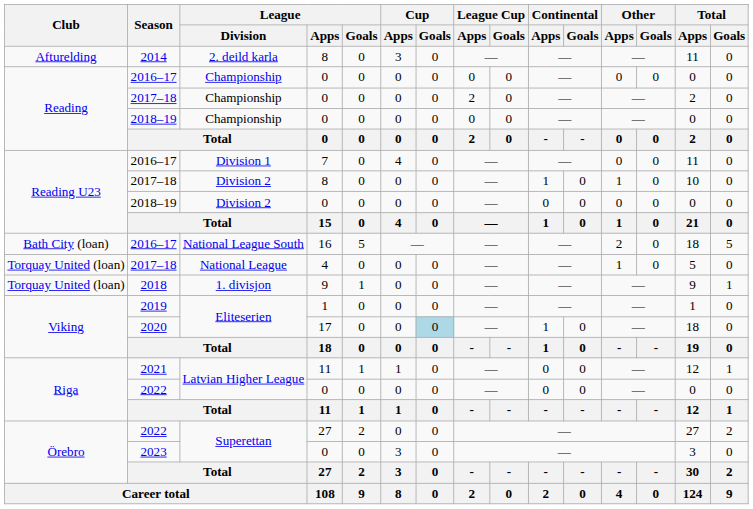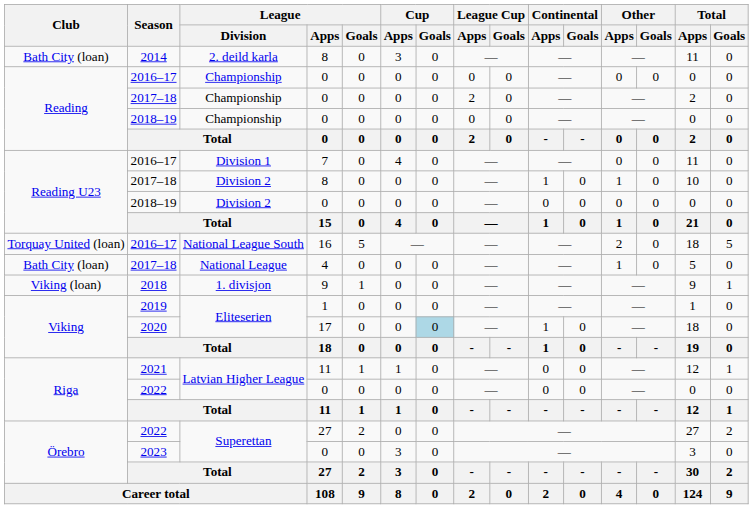2014 | Club: Afturelding -> Bath City (loan)
2016–17 / National League South | Club: Bath City (loan) -> Torquay United (loan)
2017–18 / National League | Club: Torquay United (loan) -> Bath City (loan)
2018 | Club: Torquay United (loan) -> Viking (loan)
